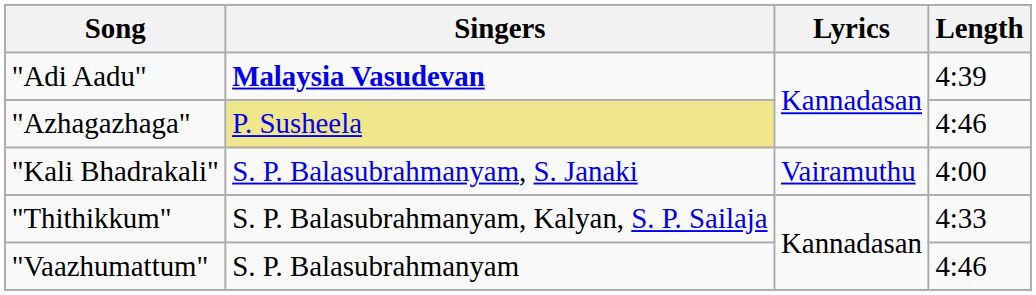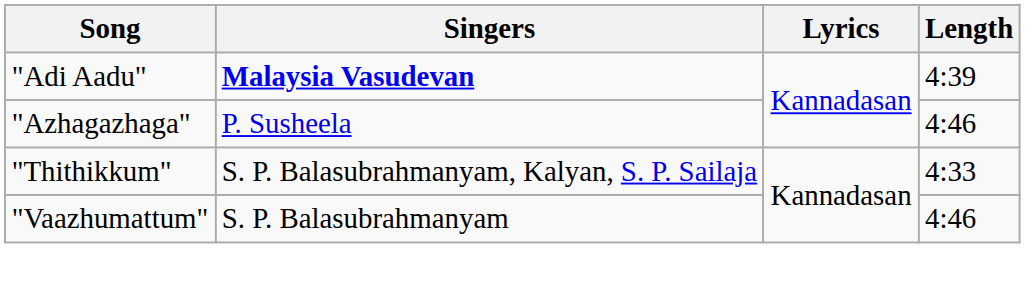"Azhagazhaga" | Singers: khaki background -> no background
- row: "Kali Bhadrakali" | S. P. Balasubrahmanyam, S. Janaki | Vairamuthu | 4:00
